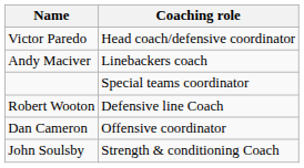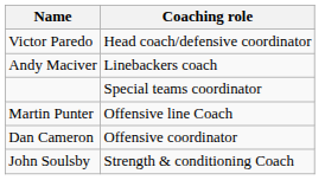- row: Robert Wooton | Defensive line Coach
+ row: Martin Punter | Offensive line Coach
